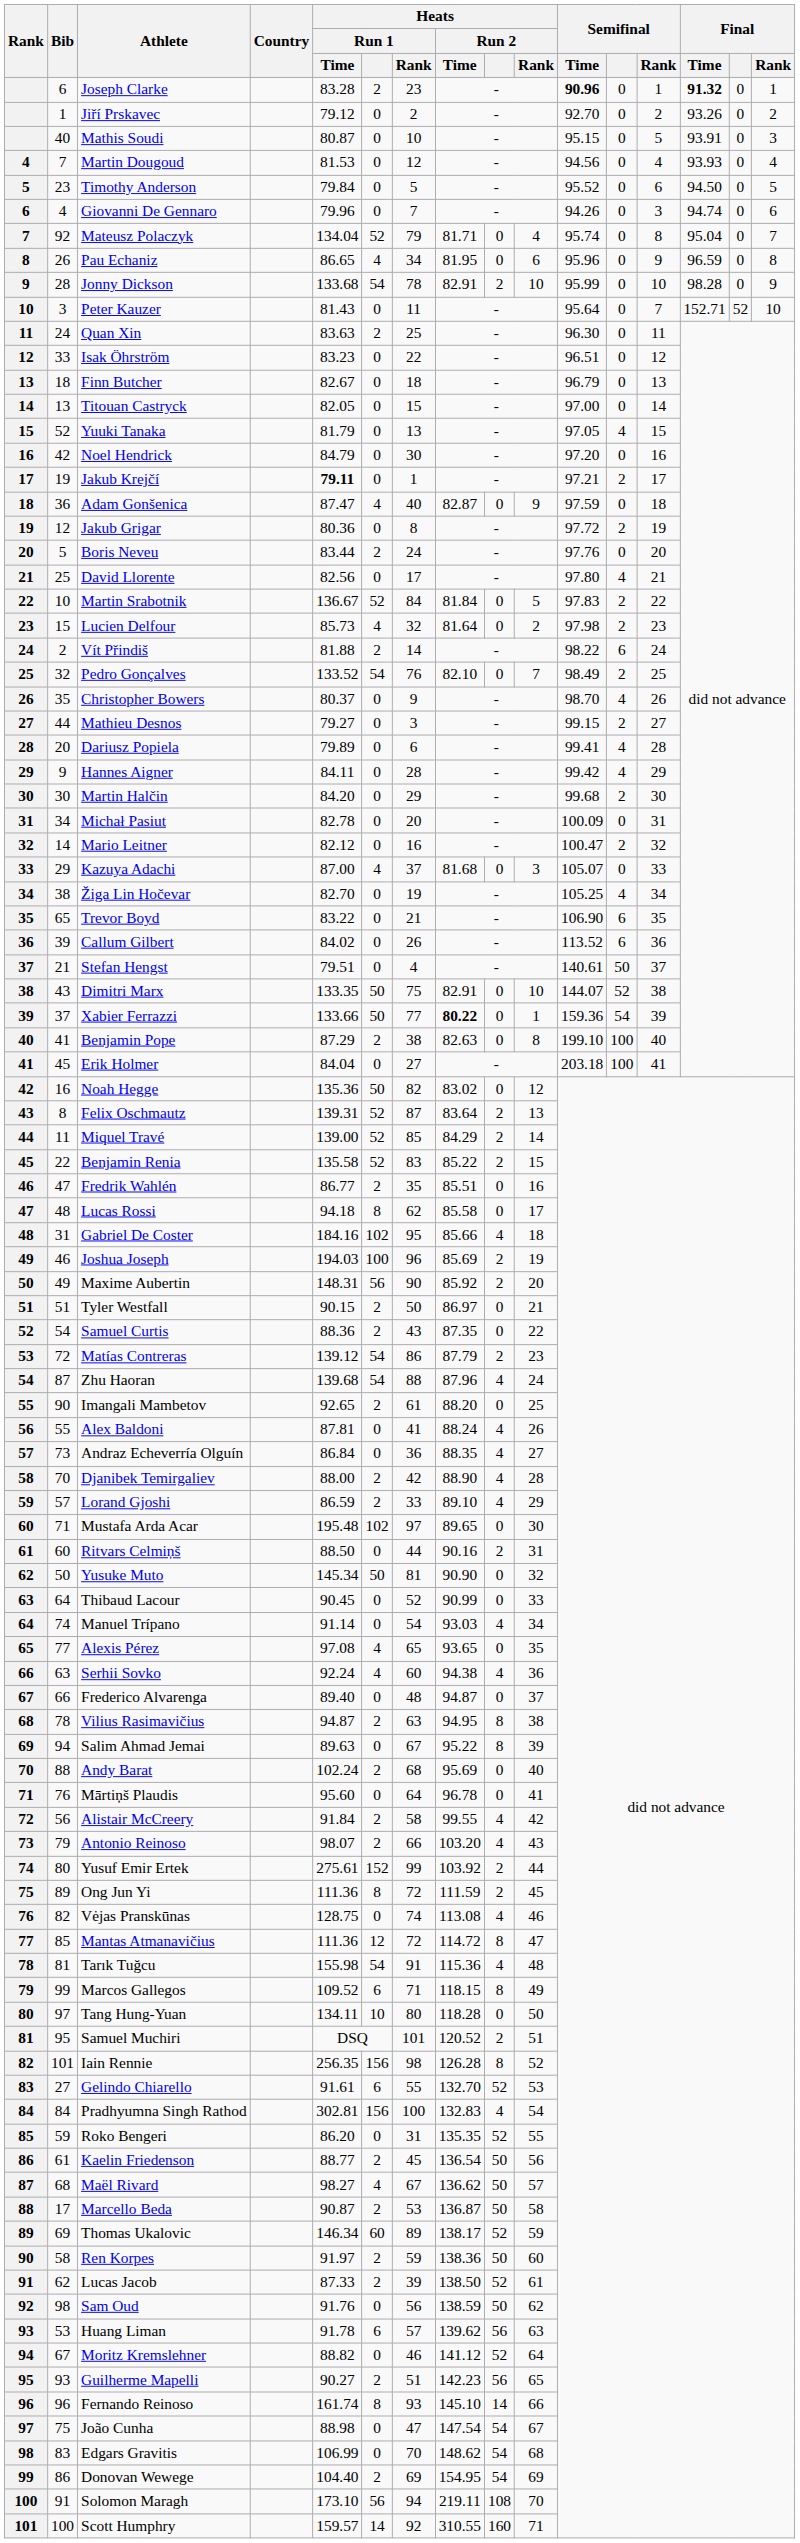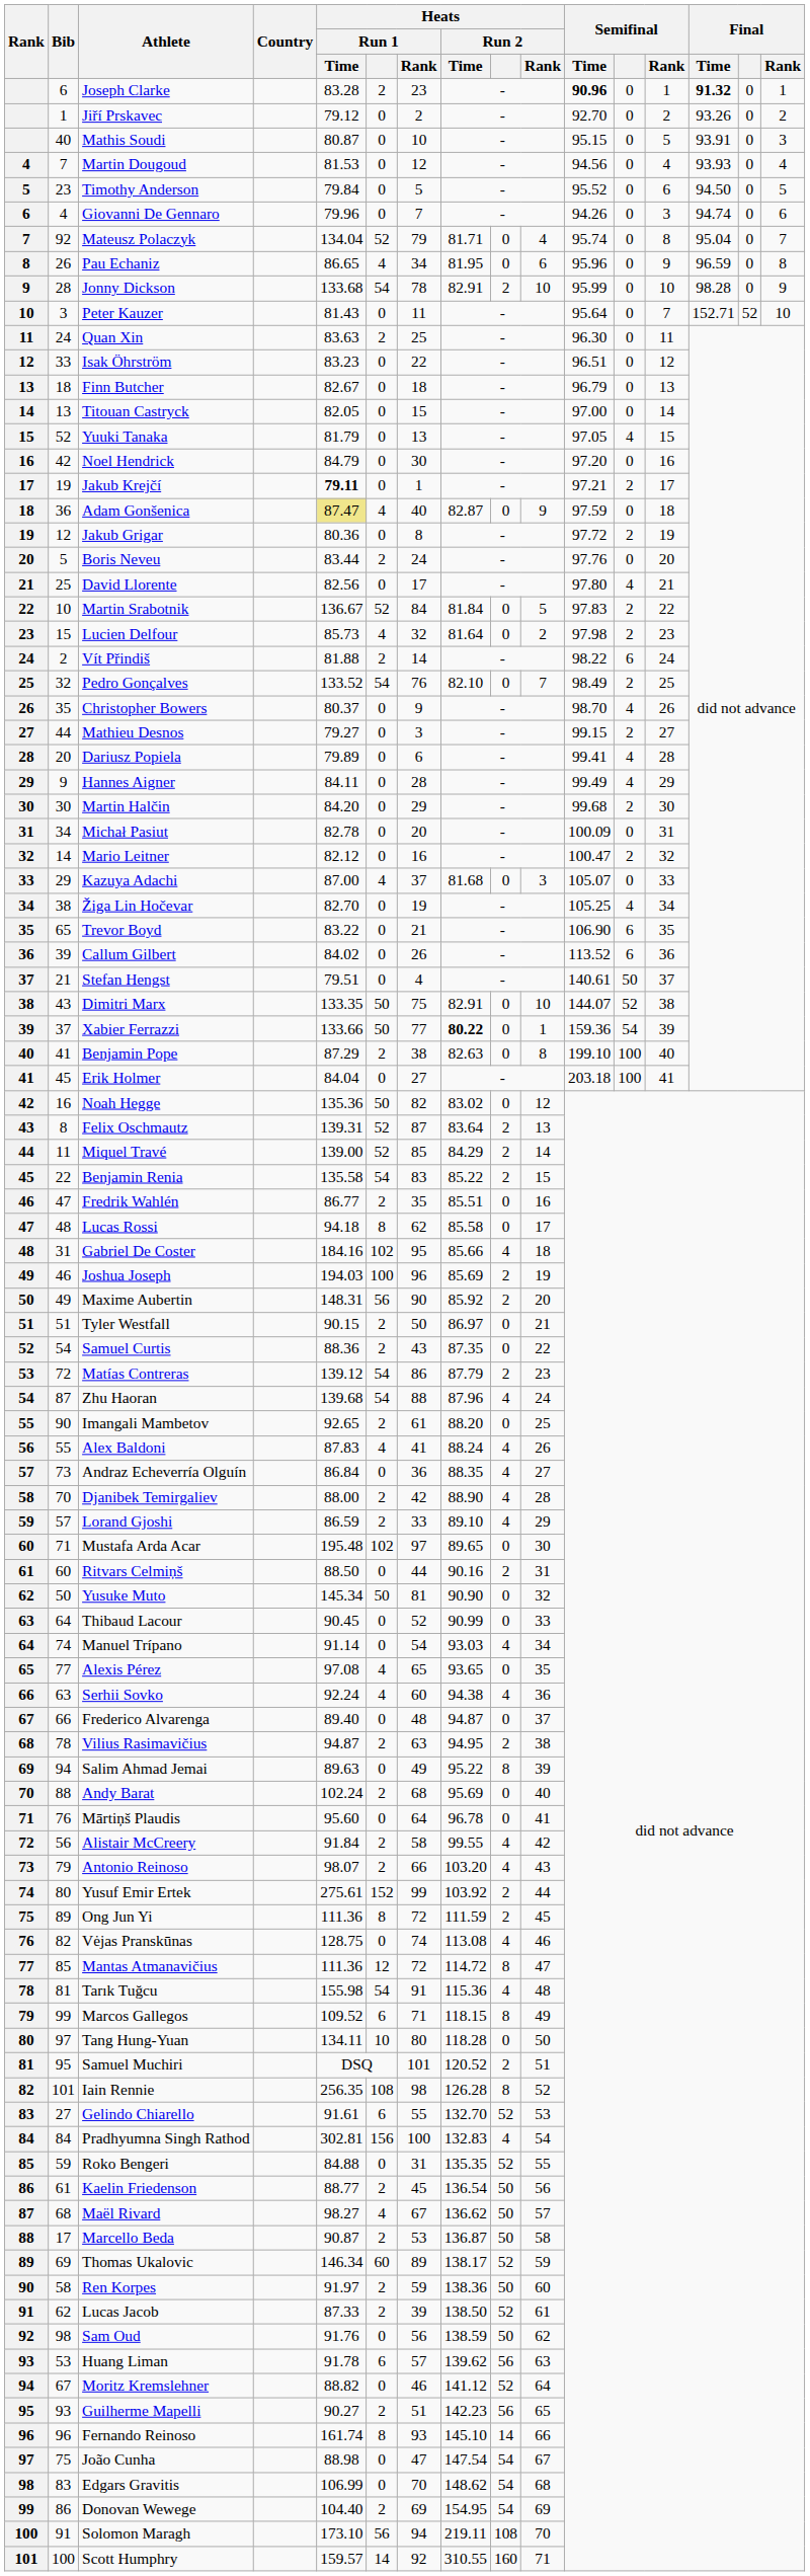Adam Gonšenica | Heats / Run 1 / Time: no background -> khaki background
Hannes Aigner | Semifinal / Time: 99.42 -> 99.49
Benjamin Renia | Heats / Run 1: 52 -> 54
Alex Baldoni | Heats / Run 1 / Time: 87.81 -> 87.83
Alex Baldoni | Heats / Run 1: 0 -> 4
Vilius Rasimavičius | Heats / Run 2: 8 -> 2
Salim Ahmad Jemai | Heats / Run 1 / Rank: 67 -> 49
Iain Rennie | Heats / Run 1: 156 -> 108
Roko Bengeri | Heats / Run 1 / Time: 86.20 -> 84.88
